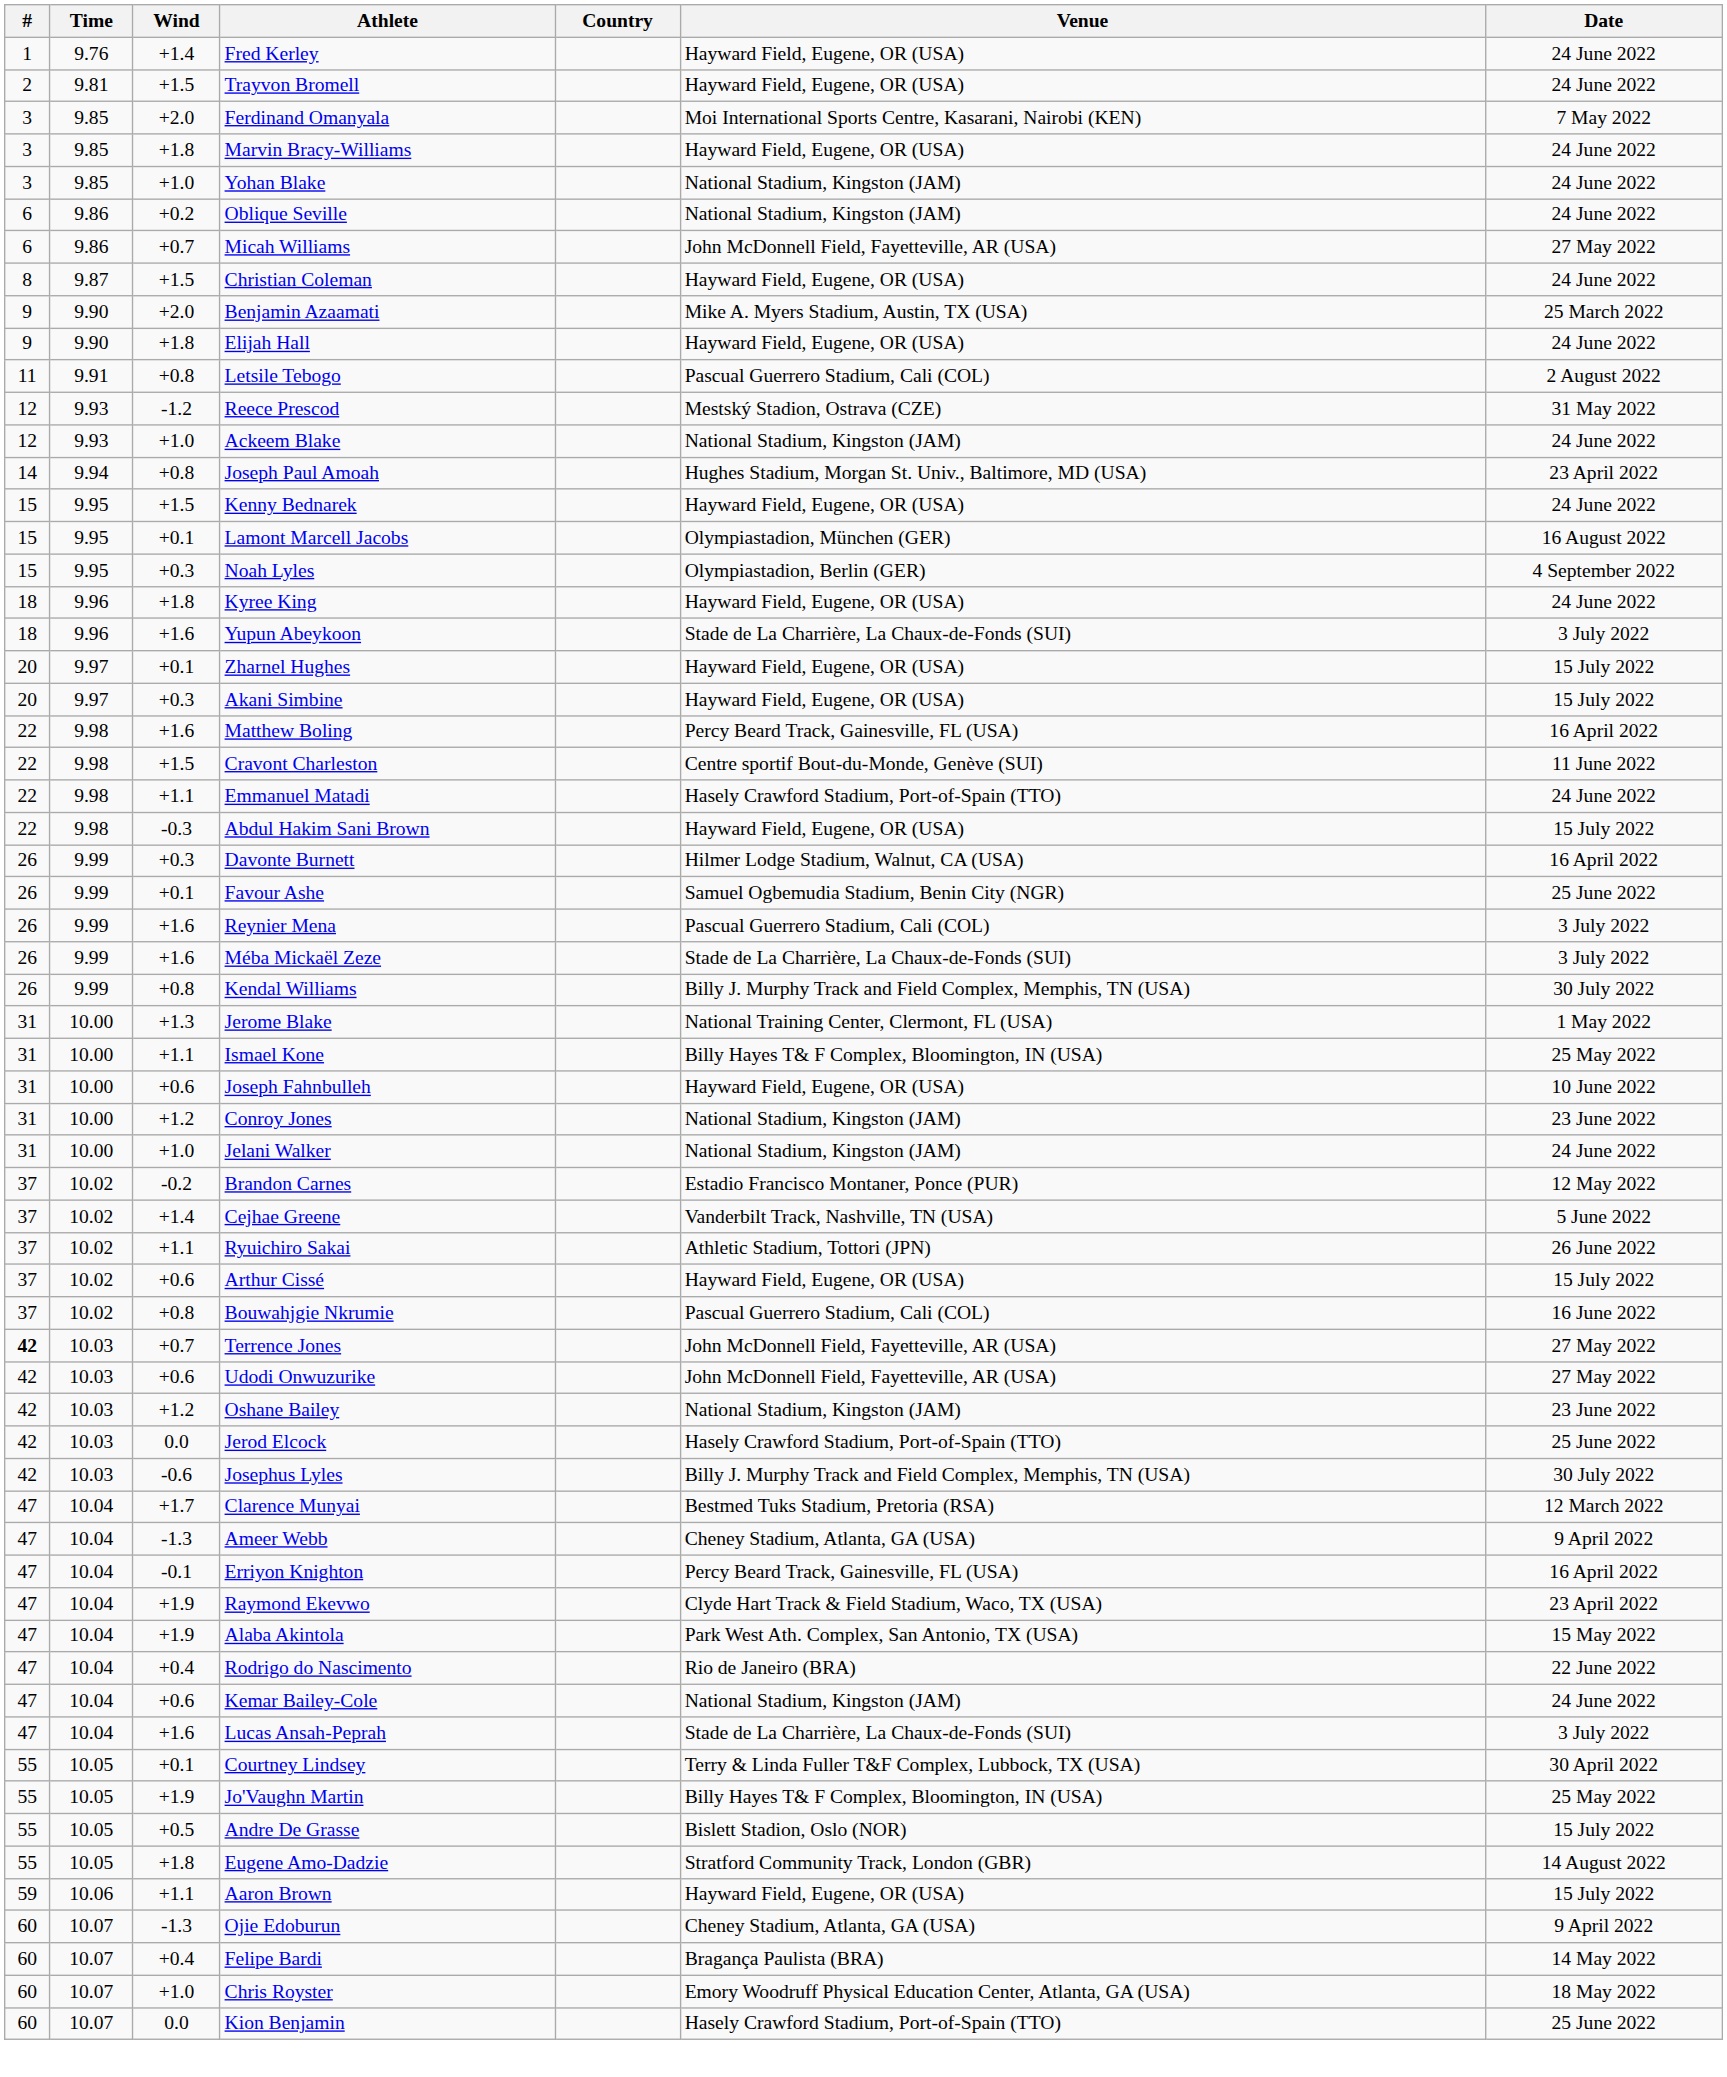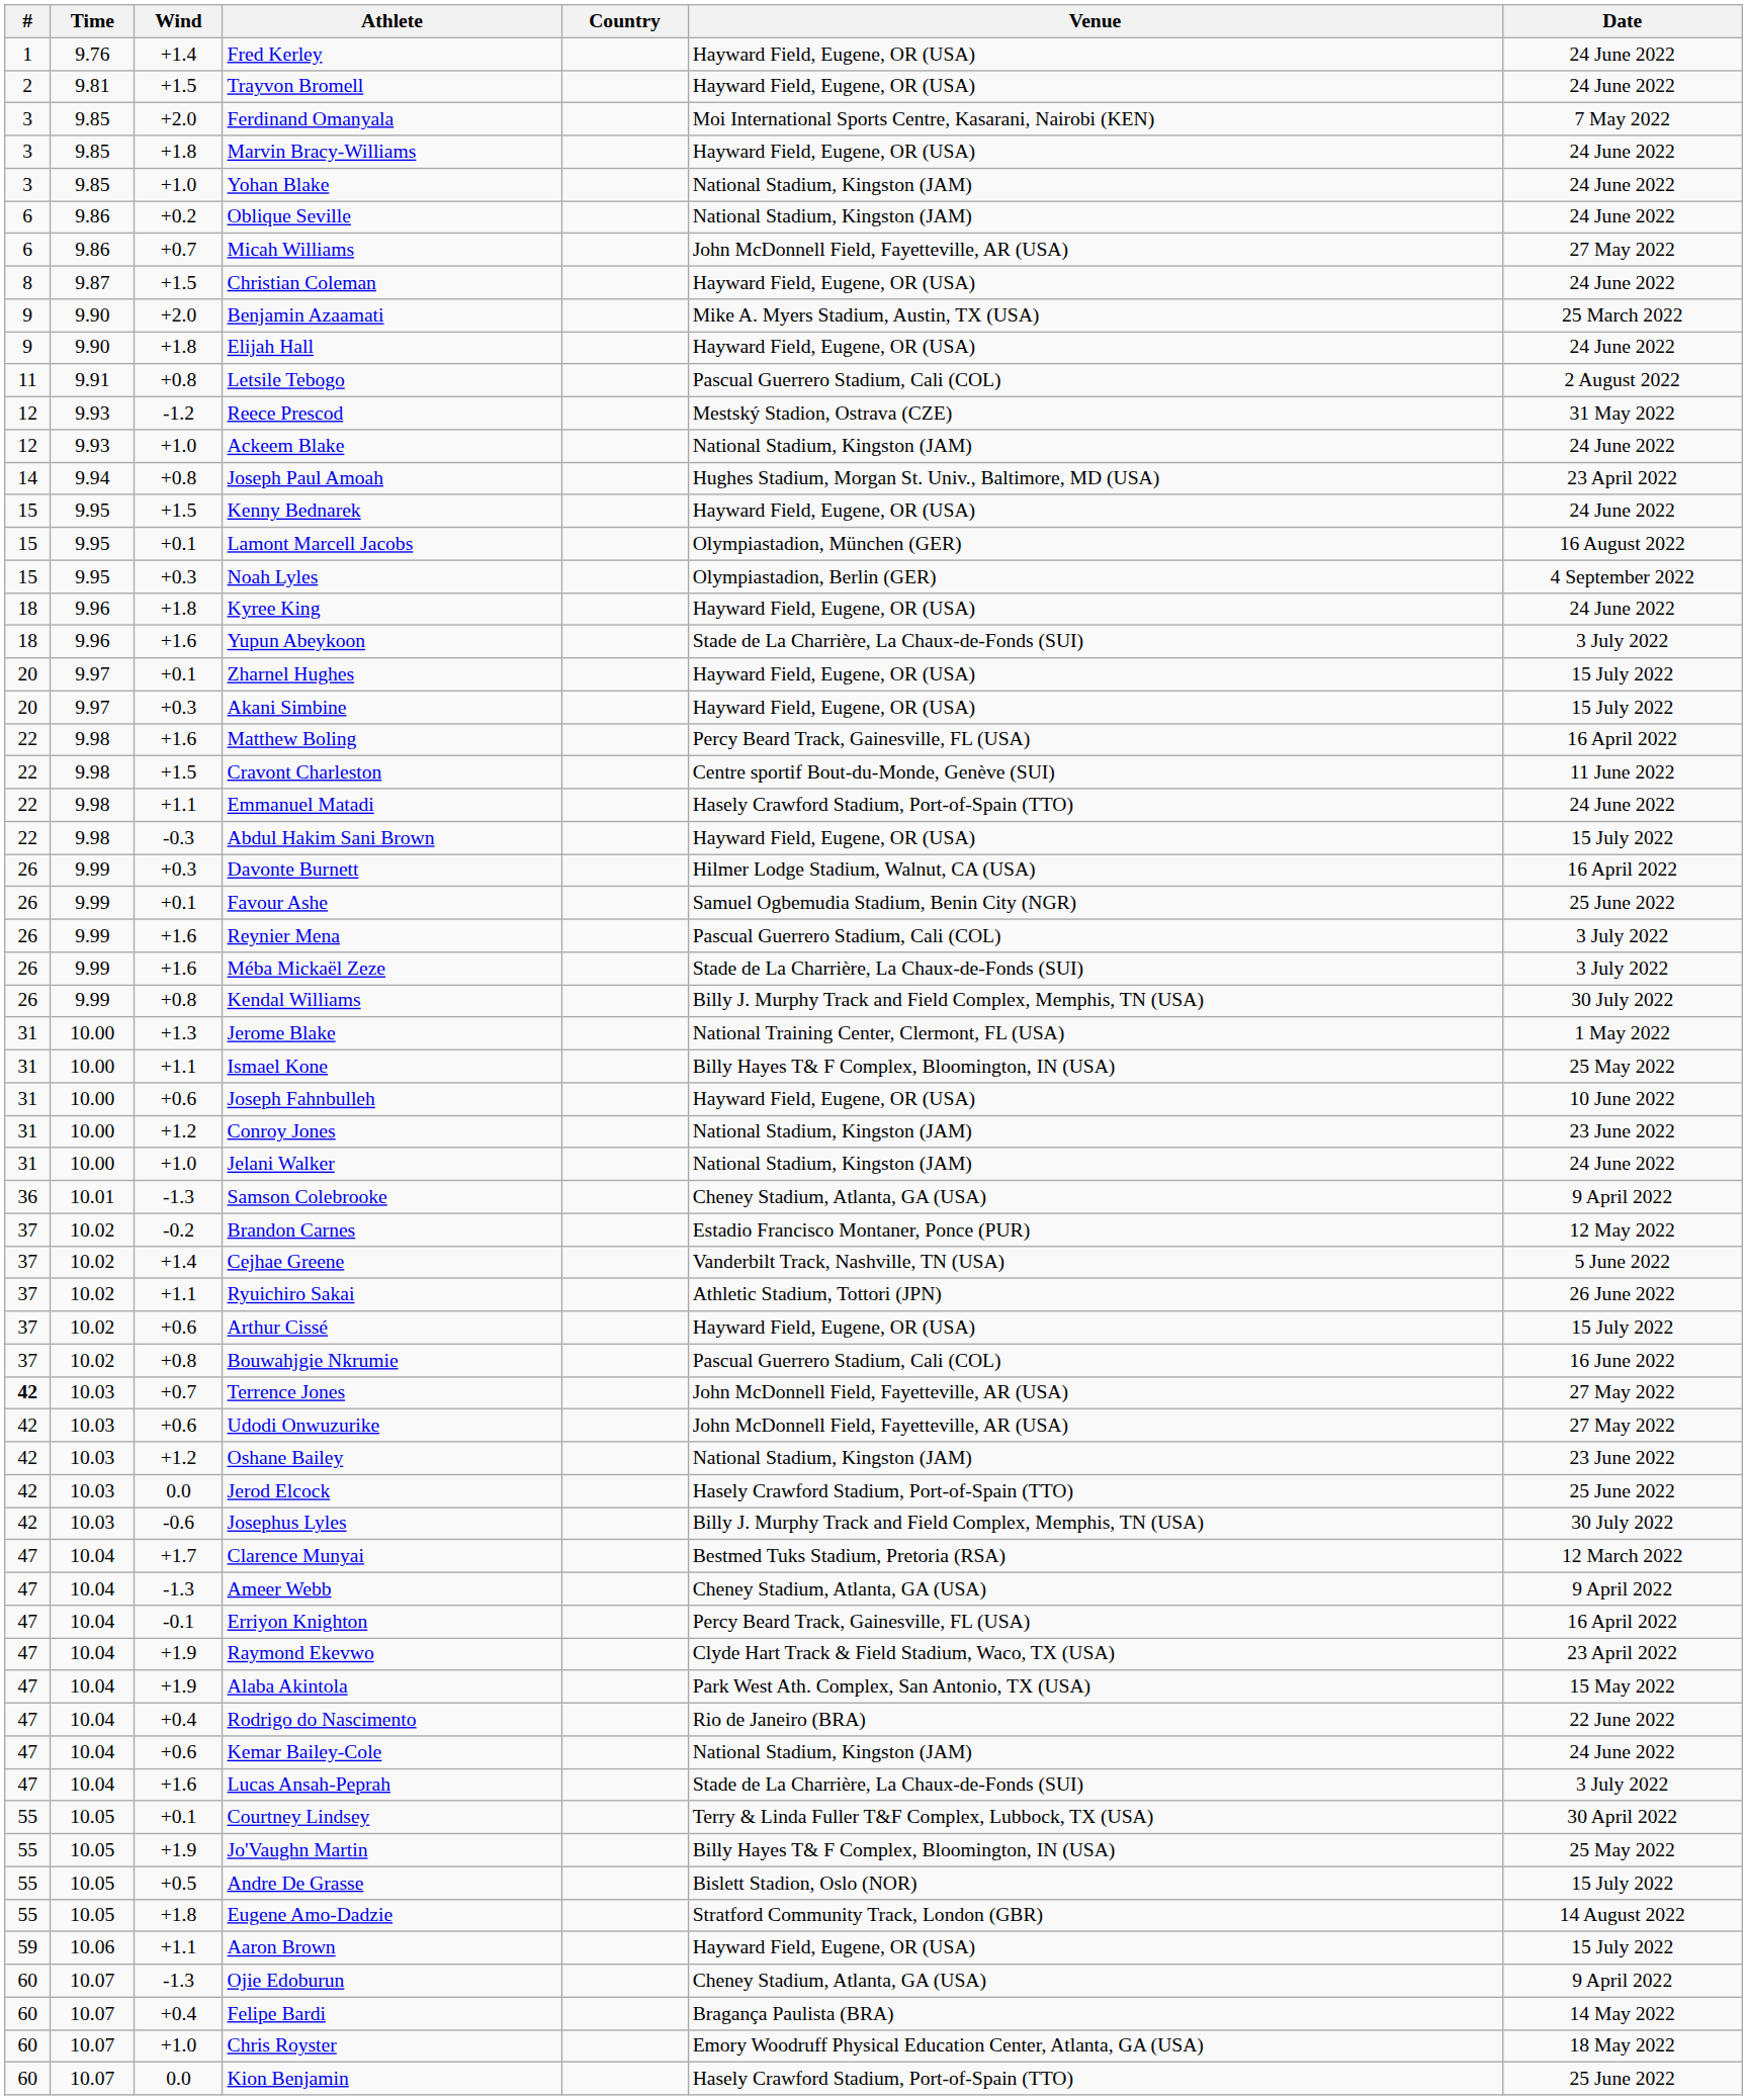+ row: 36 | 10.01 | -1.3 | Samson Colebrooke | Cheney Stadium, Atlanta, GA (USA) | 9 April 2022
